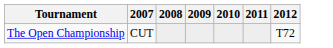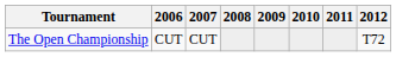+ column: 2006 | CUT
